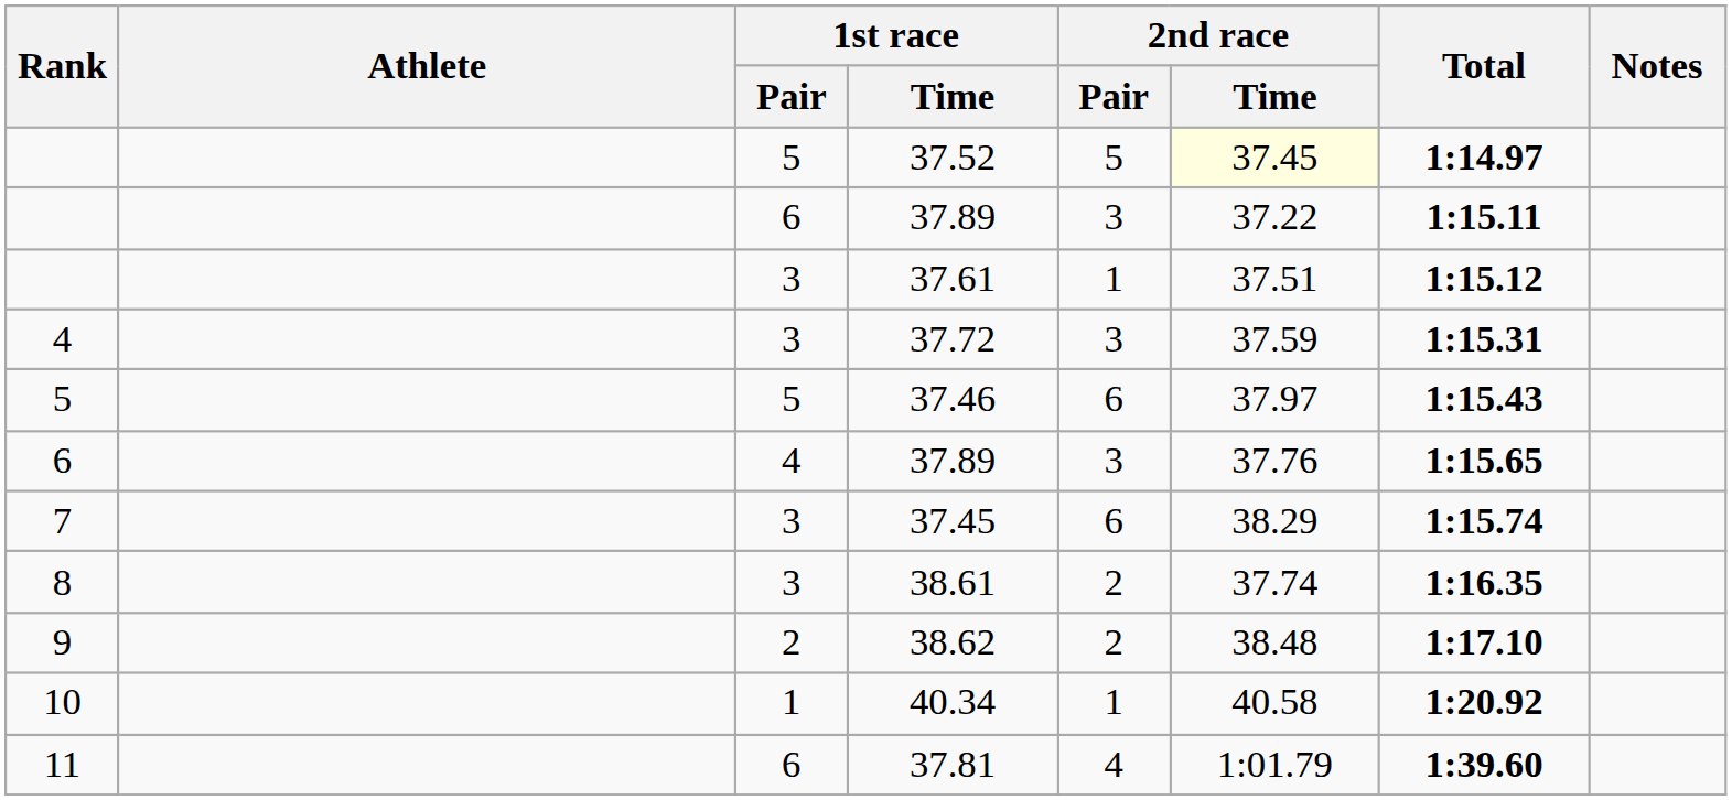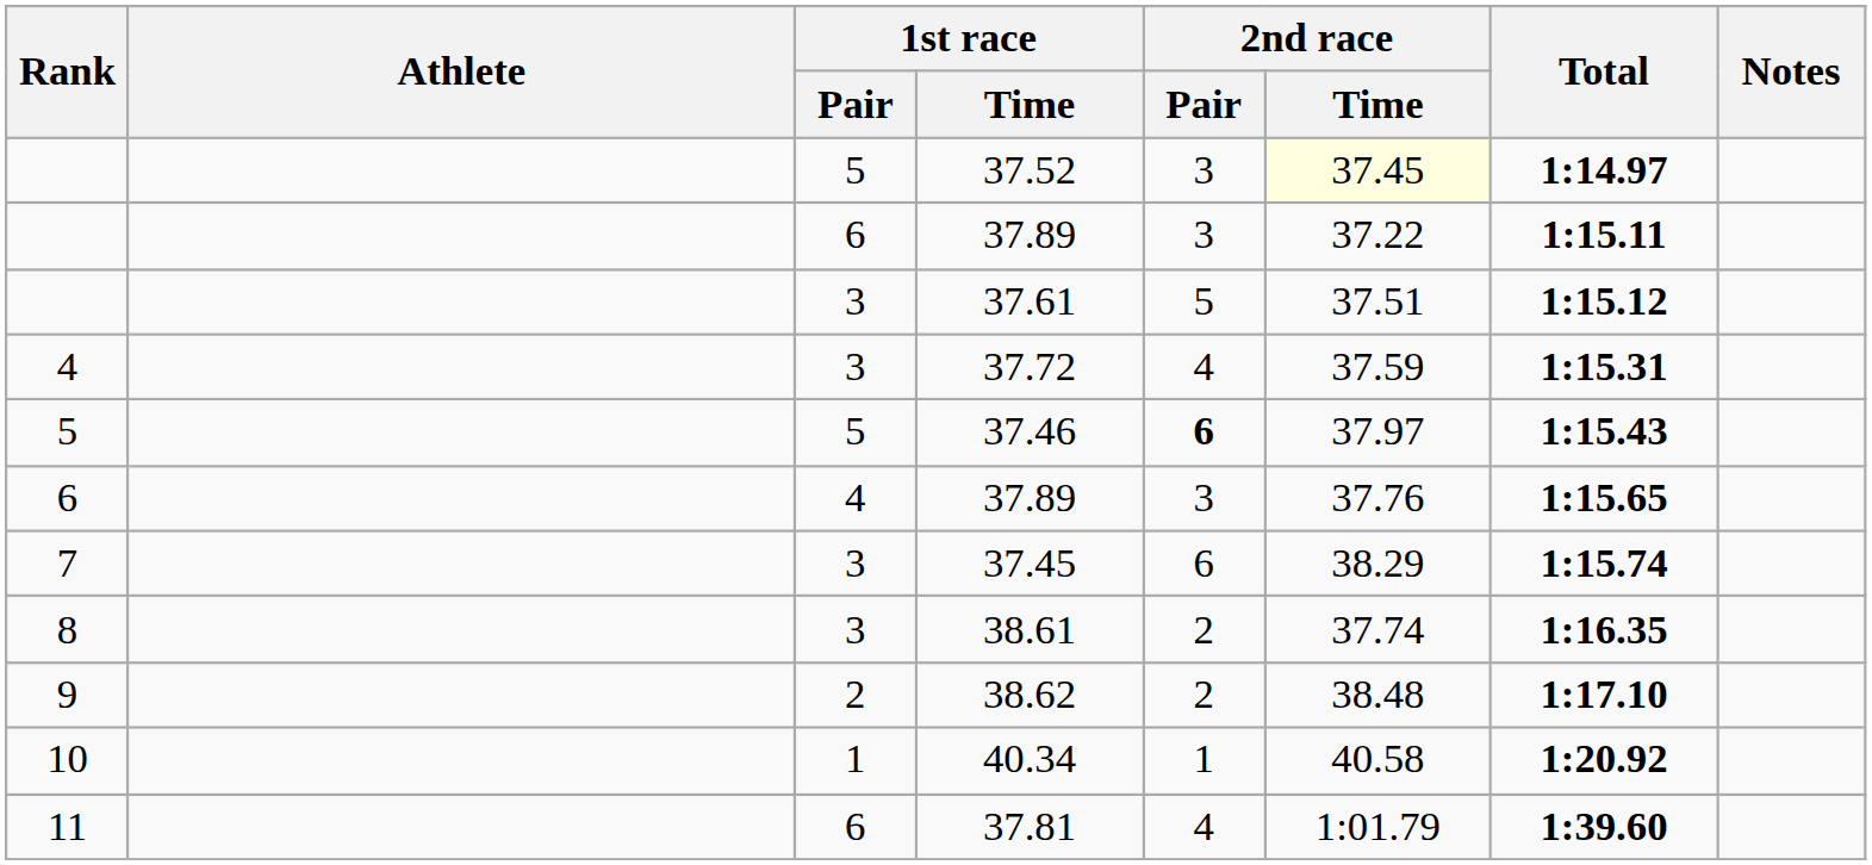37.52 | 2nd race / Pair: 5 -> 3
37.61 | 2nd race / Pair: 1 -> 5
37.72 | 2nd race / Pair: 3 -> 4
37.46 | 2nd race / Pair: normal -> bold
